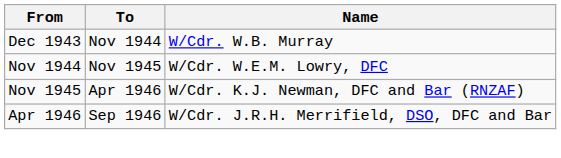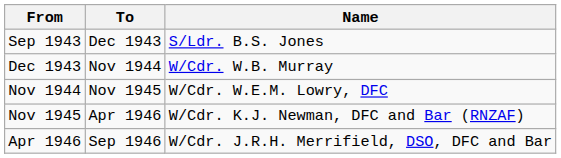+ row: Sep 1943 | Dec 1943 | S/Ldr. B.S. Jones
